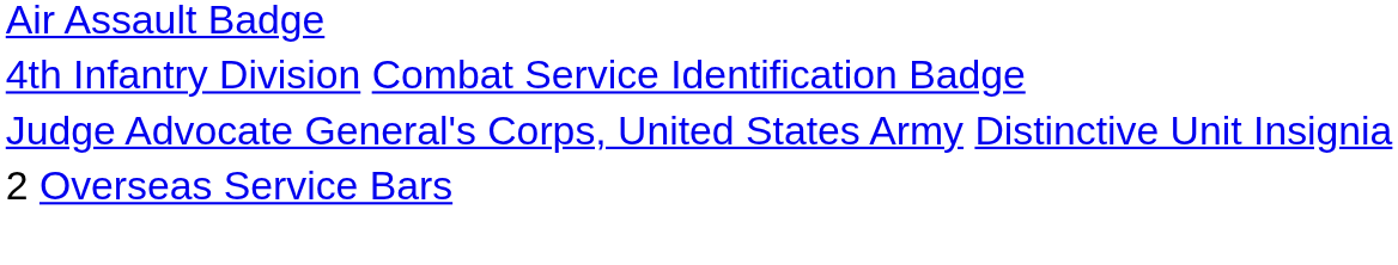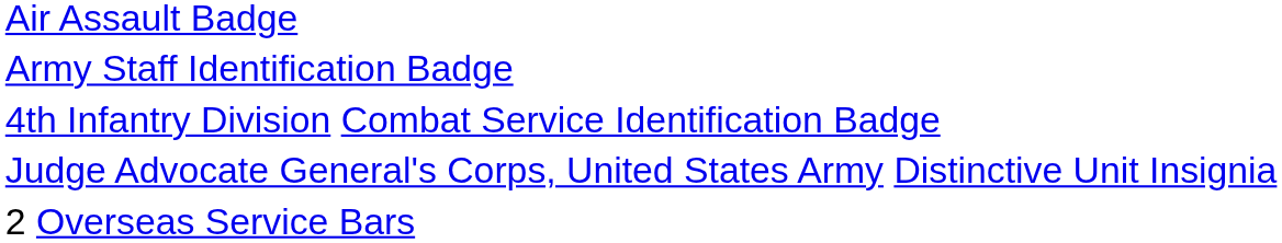+ row: Army Staff Identification Badge
